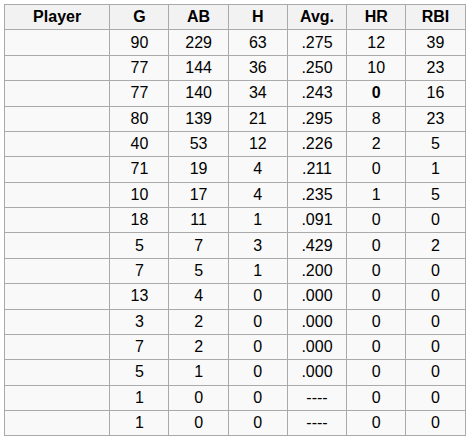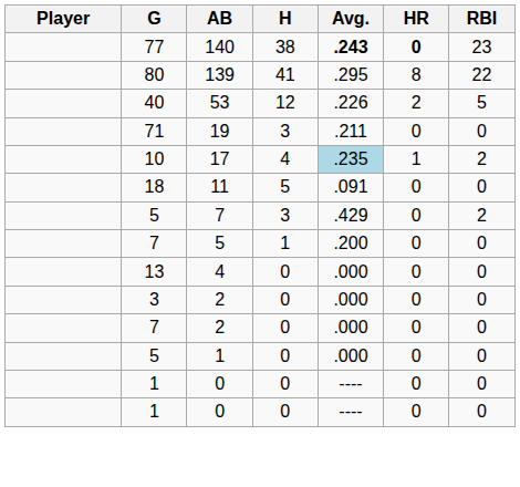- row: 90 | 229 | 63 | .275 | 12 | 39
- row: 77 | 144 | 36 | .250 | 10 | 23
140 | H: 34 -> 38
140 | Avg.: normal -> bold
140 | RBI: 16 -> 23
139 | H: 21 -> 41
139 | RBI: 23 -> 22
19 | H: 4 -> 3
19 | RBI: 1 -> 0
17 | Avg.: no background -> lightblue background
17 | RBI: 5 -> 2
11 | H: 1 -> 5
